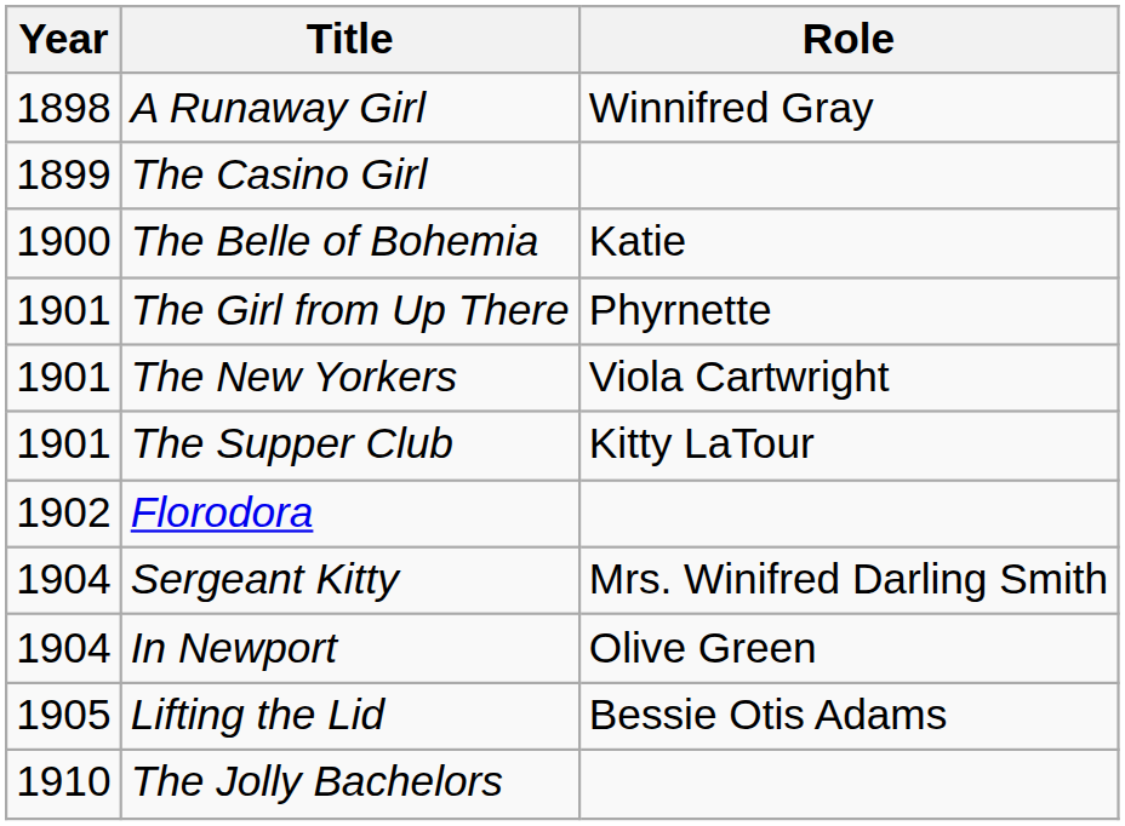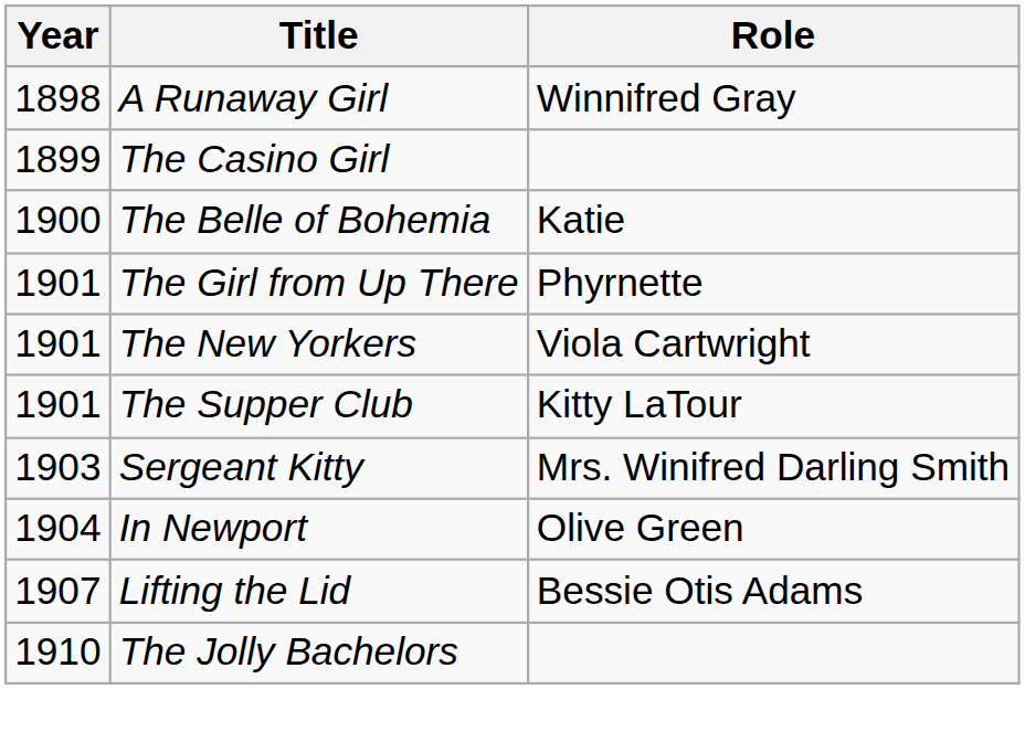- row: 1902 | Florodora
Sergeant Kitty | Year: 1904 -> 1903
Lifting the Lid | Year: 1905 -> 1907
